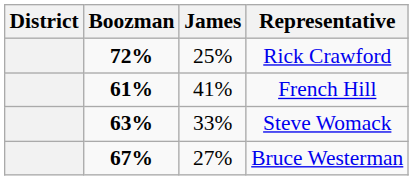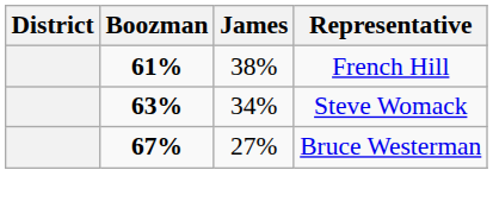- row: 72% | 25% | Rick Crawford
French Hill | James: 41% -> 38%
Steve Womack | James: 33% -> 34%
